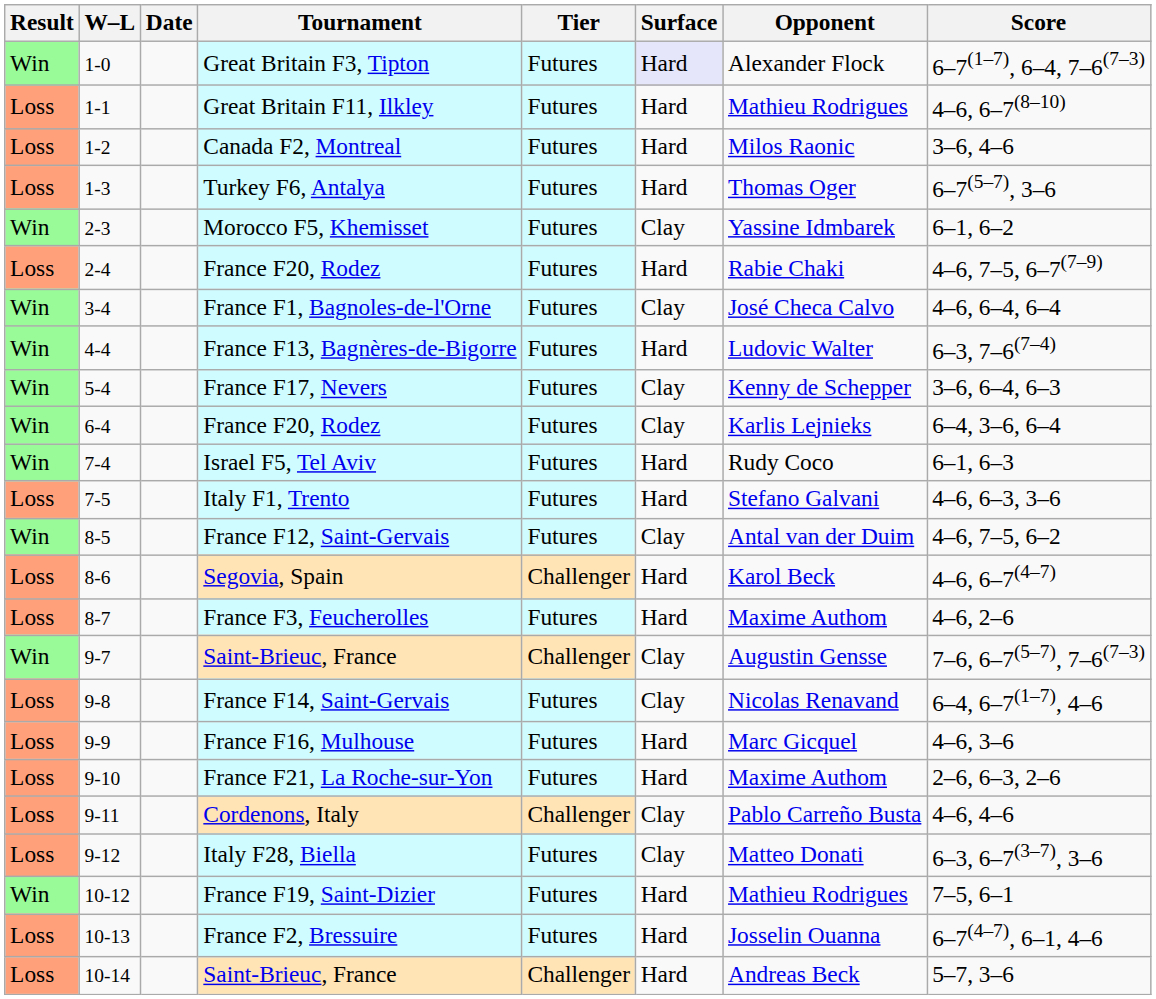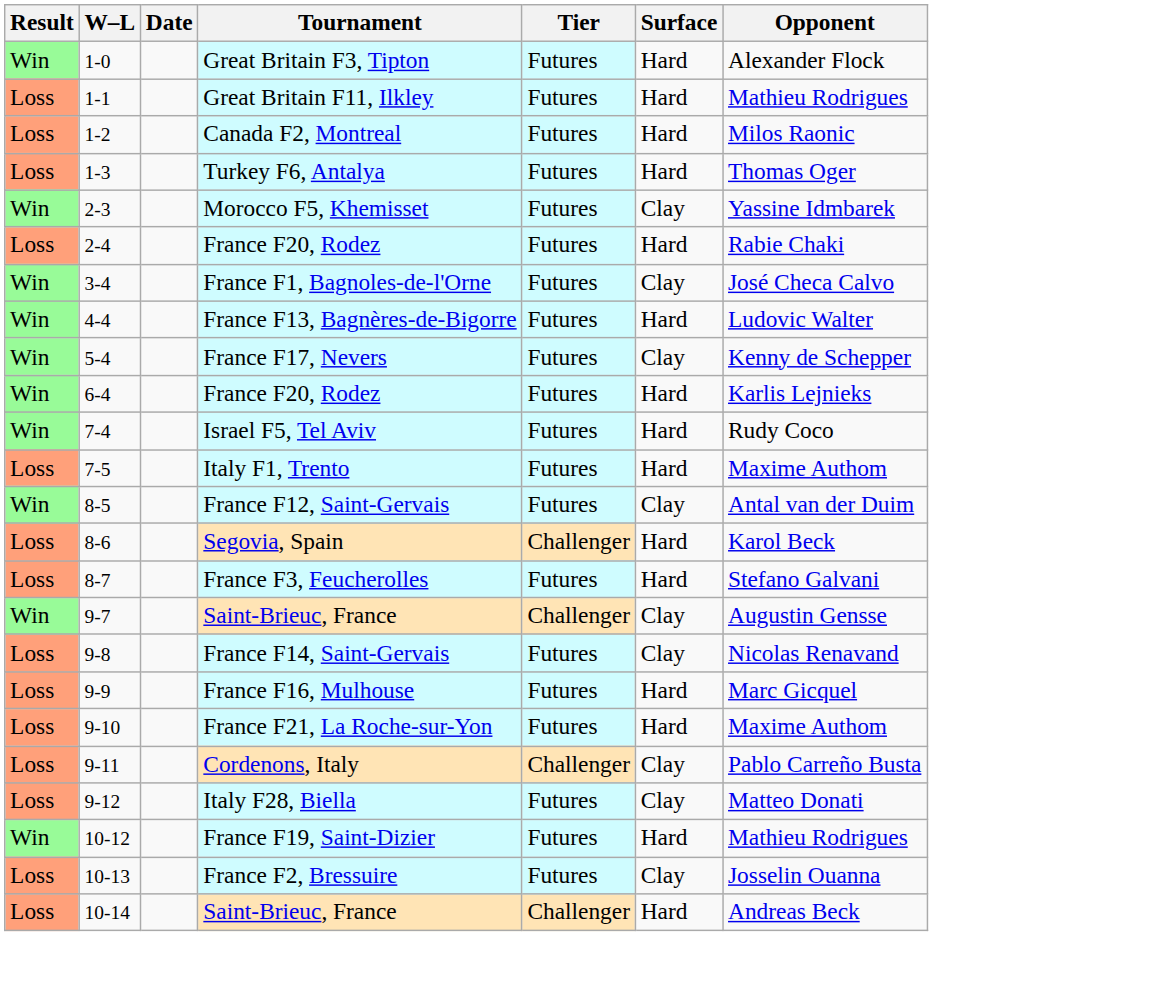- column: Score | 6–7(1–7), 6–4, 7–6(7–3) | 4–6, 6–7(8–10) | 3–6, 4–6 | 6–7(5–7), 3–6 | 6–1, 6–2 | 4–6, 7–5, 6–7(7–9) | 4–6, 6–4, 6–4 | 6–3, 7–6(7–4) | 3–6, 6–4, 6–3 | 6–4, 3–6, 6–4 | 6–1, 6–3 | 4–6, 6–3, 3–6 | 4–6, 7–5, 6–2 | 4–6, 6–7(4–7) | 4–6, 2–6 | 7–6, 6–7(5–7), 7–6(7–3) | 6–4, 6–7(1–7), 4–6 | 4–6, 3–6 | 2–6, 6–3, 2–6 | 4–6, 4–6 | 6–3, 6–7(3–7), 3–6 | 7–5, 6–1 | 6–7(4–7), 6–1, 4–6 | 5–7, 3–6
Great Britain F3, Tipton | Surface: lavender background -> no background
6-4 / France F20, Rodez | Surface: Clay -> Hard
Italy F1, Trento | Opponent: Stefano Galvani -> Maxime Authom
France F3, Feucherolles | Opponent: Maxime Authom -> Stefano Galvani
France F2, Bressuire | Surface: Hard -> Clay
